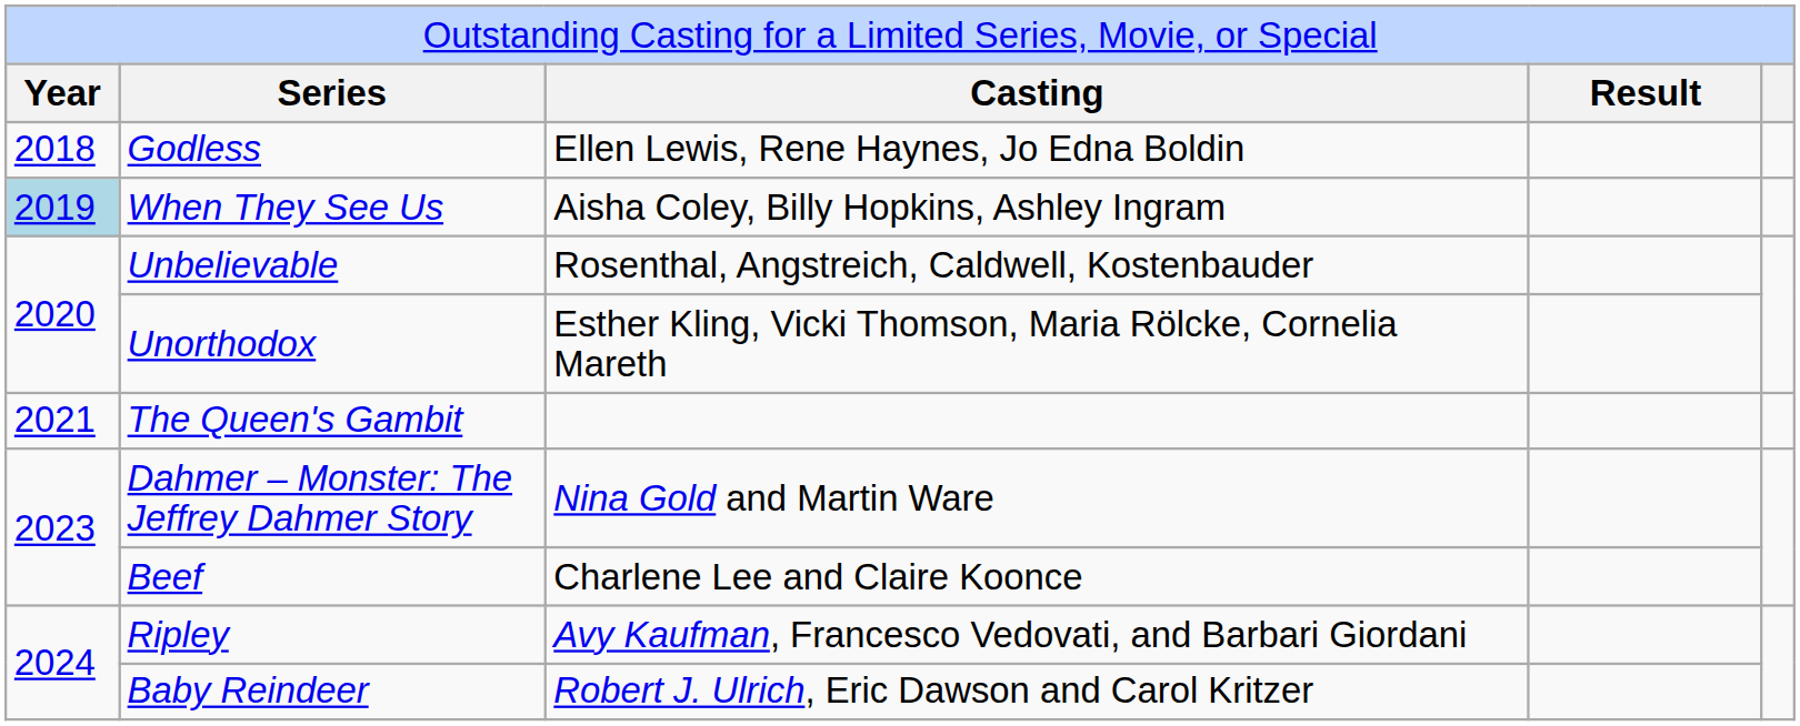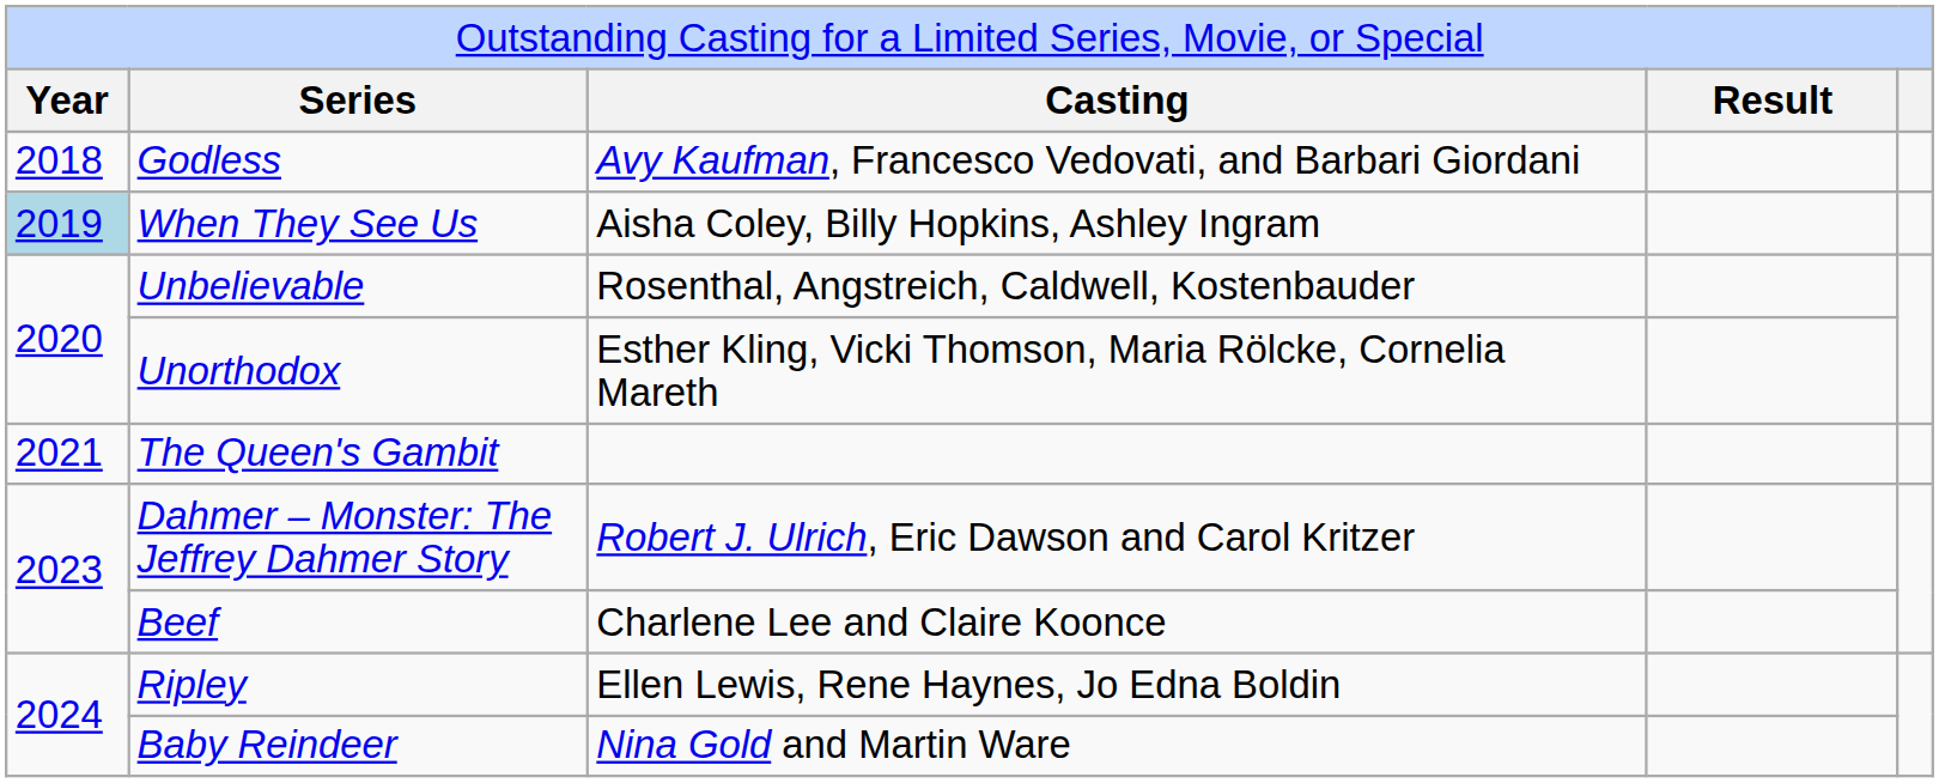Godless | column 3: Ellen Lewis, Rene Haynes, Jo Edna Boldin -> Avy Kaufman, Francesco Vedovati, and Barbari Giordani
Dahmer – Monster: The Jeffrey Dahmer Story | column 3: Nina Gold and Martin Ware -> Robert J. Ulrich, Eric Dawson and Carol Kritzer
Ripley | column 3: Avy Kaufman, Francesco Vedovati, and Barbari Giordani -> Ellen Lewis, Rene Haynes, Jo Edna Boldin
Baby Reindeer | column 3: Robert J. Ulrich, Eric Dawson and Carol Kritzer -> Nina Gold and Martin Ware
